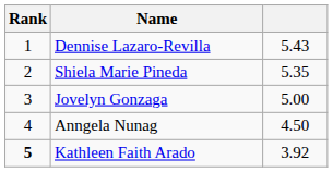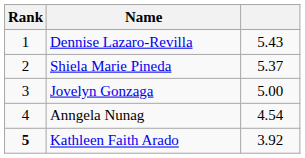Shiela Marie Pineda | column 3: 5.35 -> 5.37
Anngela Nunag | column 3: 4.50 -> 4.54
